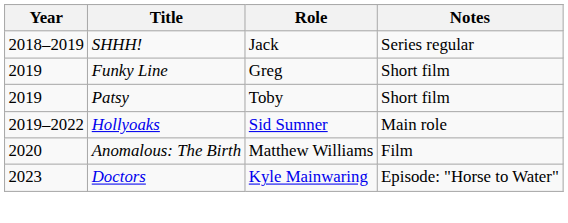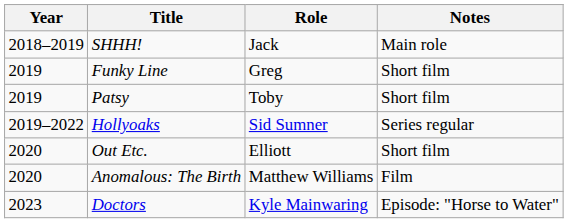SHHH! | Notes: Series regular -> Main role
Hollyoaks | Notes: Main role -> Series regular
+ row: 2020 | Out Etc. | Elliott | Short film
